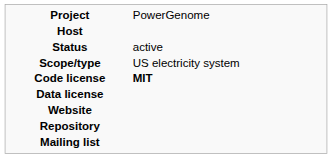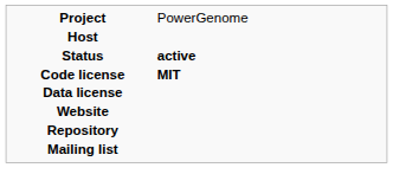Status | column 2: normal -> bold
- row: Scope/type | US electricity system
